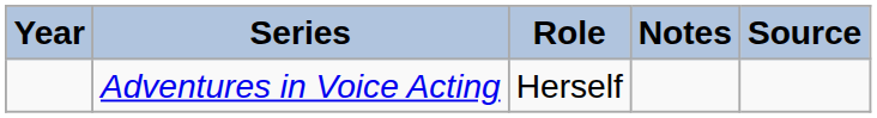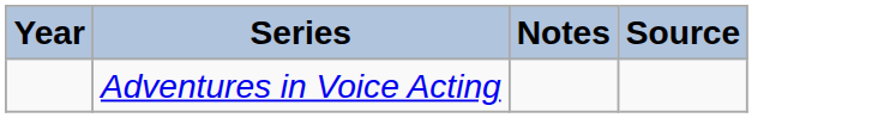- column: Role | Herself
